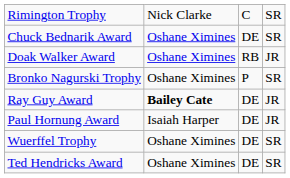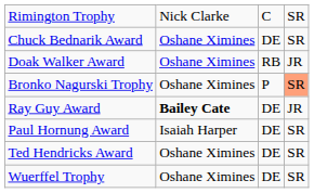Bronko Nagurski Trophy | column 4: no background -> lightsalmon background
Paul Hornung Award | column 4: JR -> SR
rows swapped: Wuerffel Trophy <-> Ted Hendricks Award
